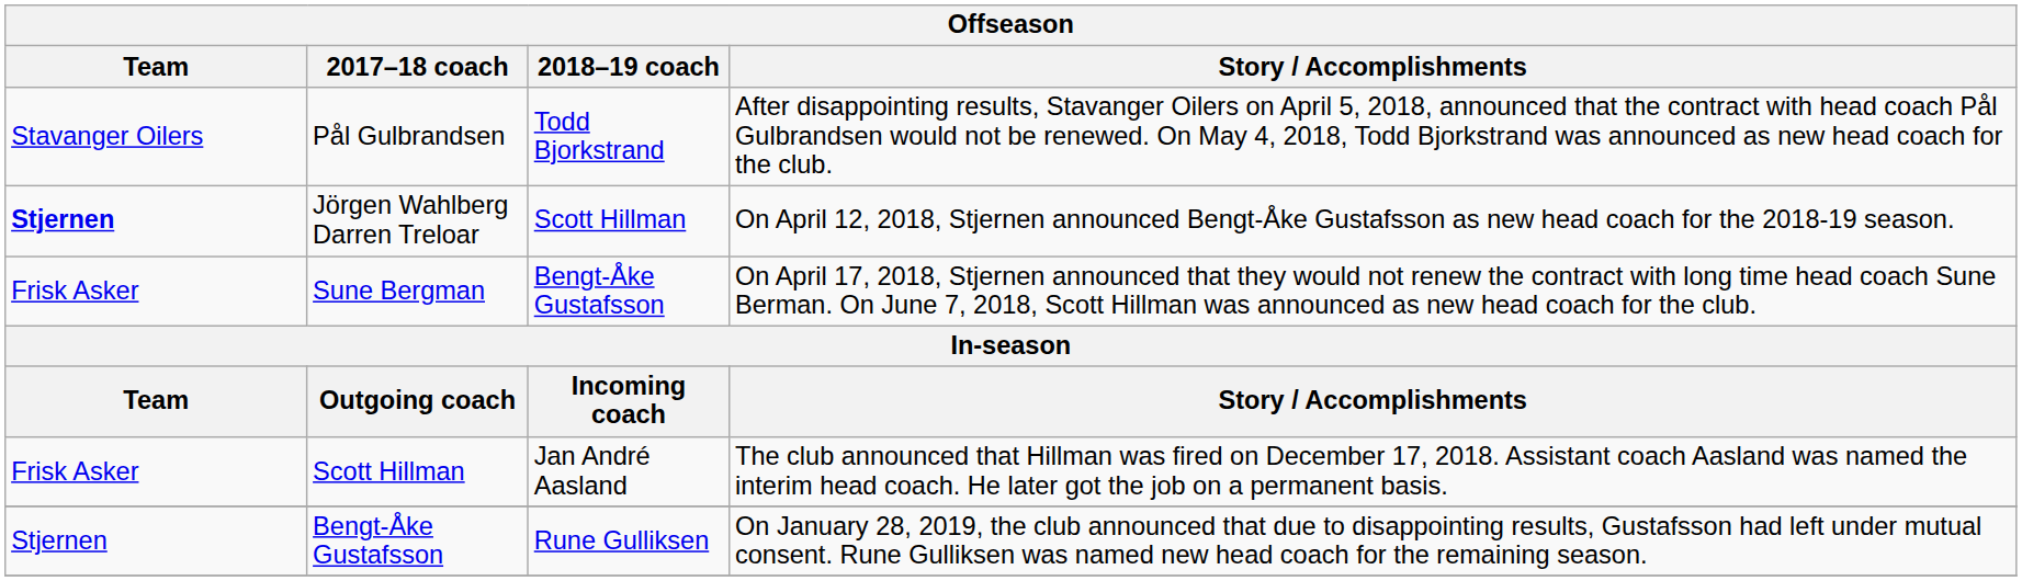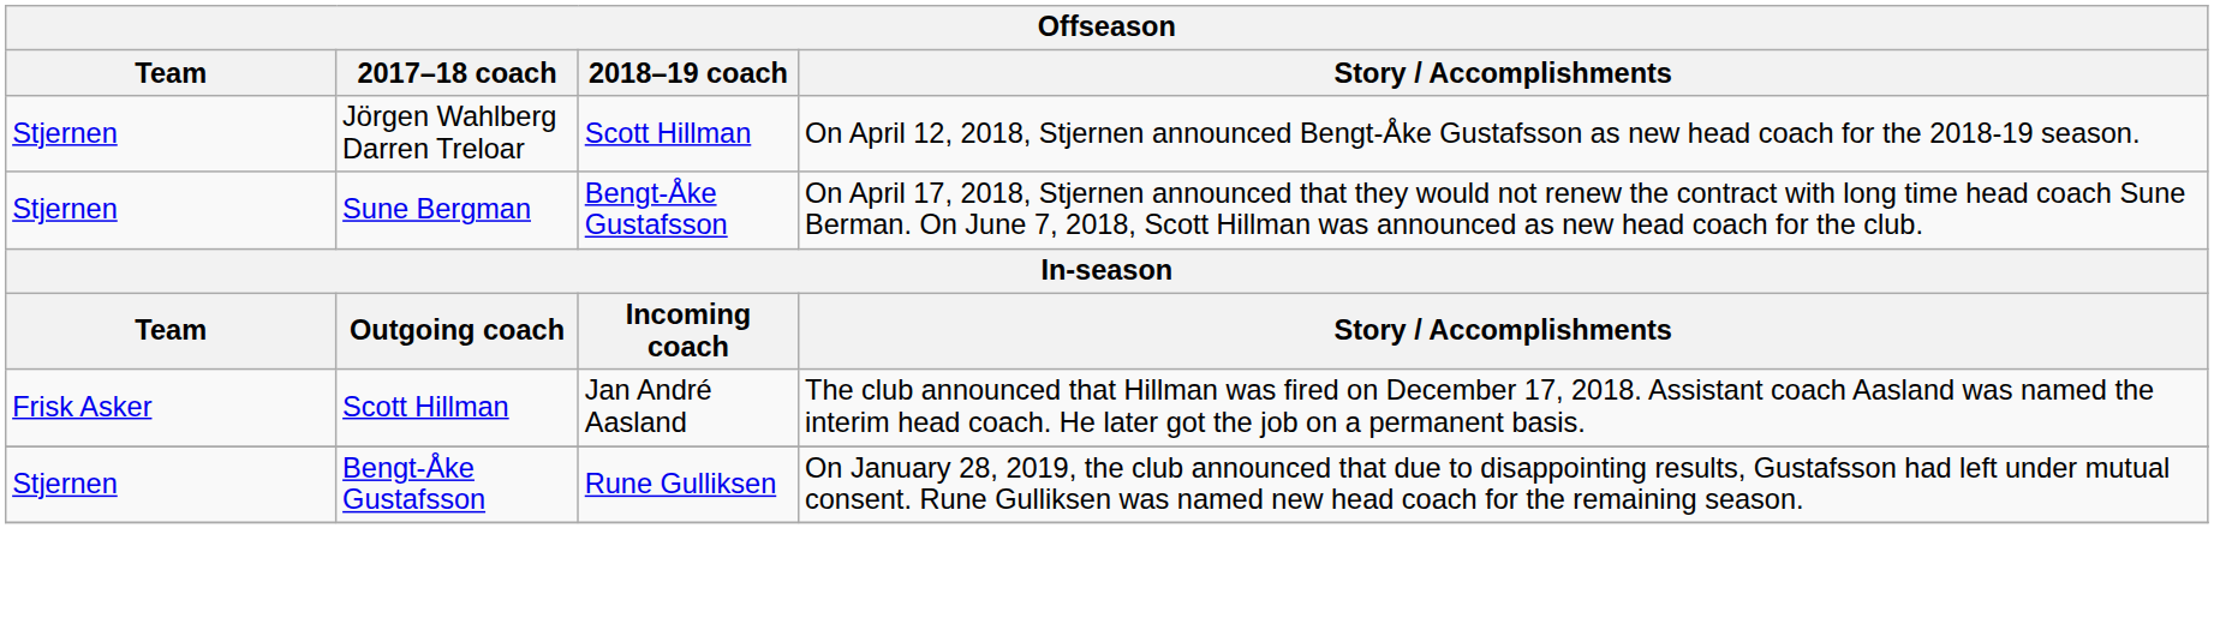- row: Stavanger Oilers | Pål Gulbrandsen | Todd Bjorkstrand | After disappointing results, Stavanger Oilers on April 5, 2018, announced that the contract with head coach Pål Gulbrandsen would not be renewed. On May 4, 2018, Todd Bjorkstrand was announced as new head coach for the club.
Jörgen Wahlberg Darren Treloar | Team: bold -> normal
Sune Bergman | Team: Frisk Asker -> Stjernen
